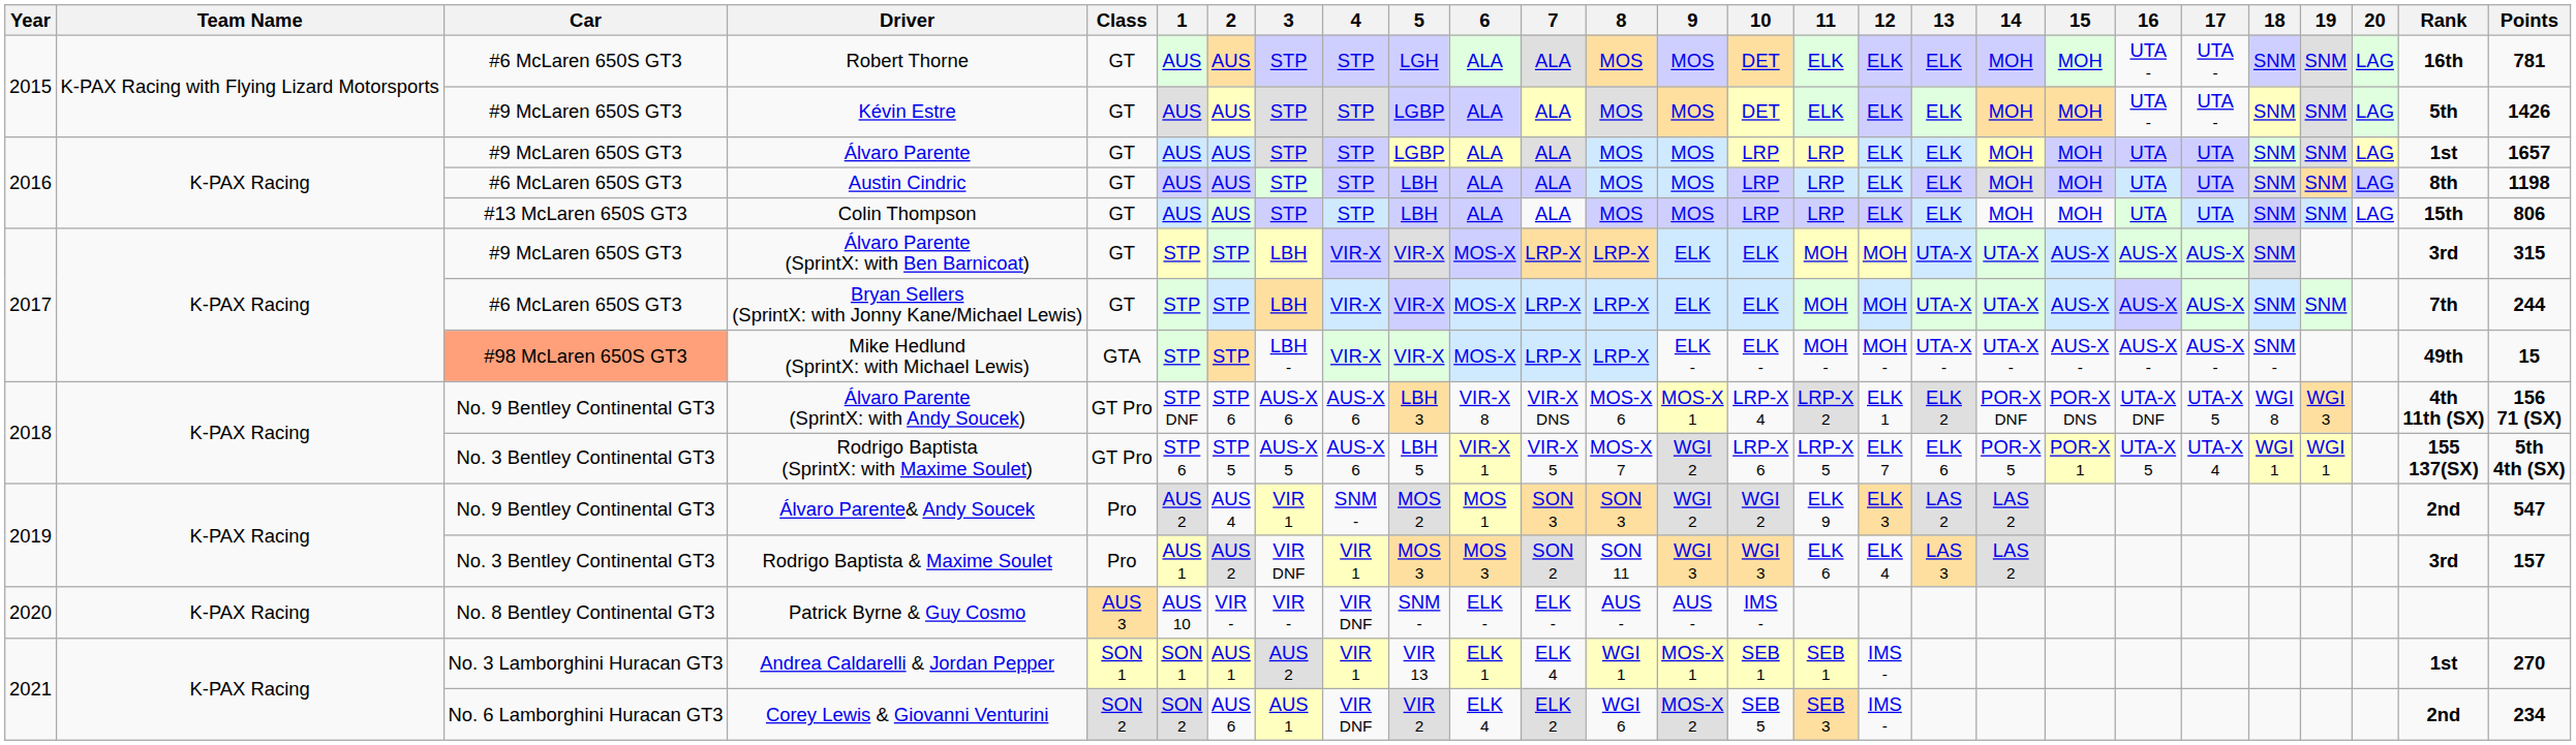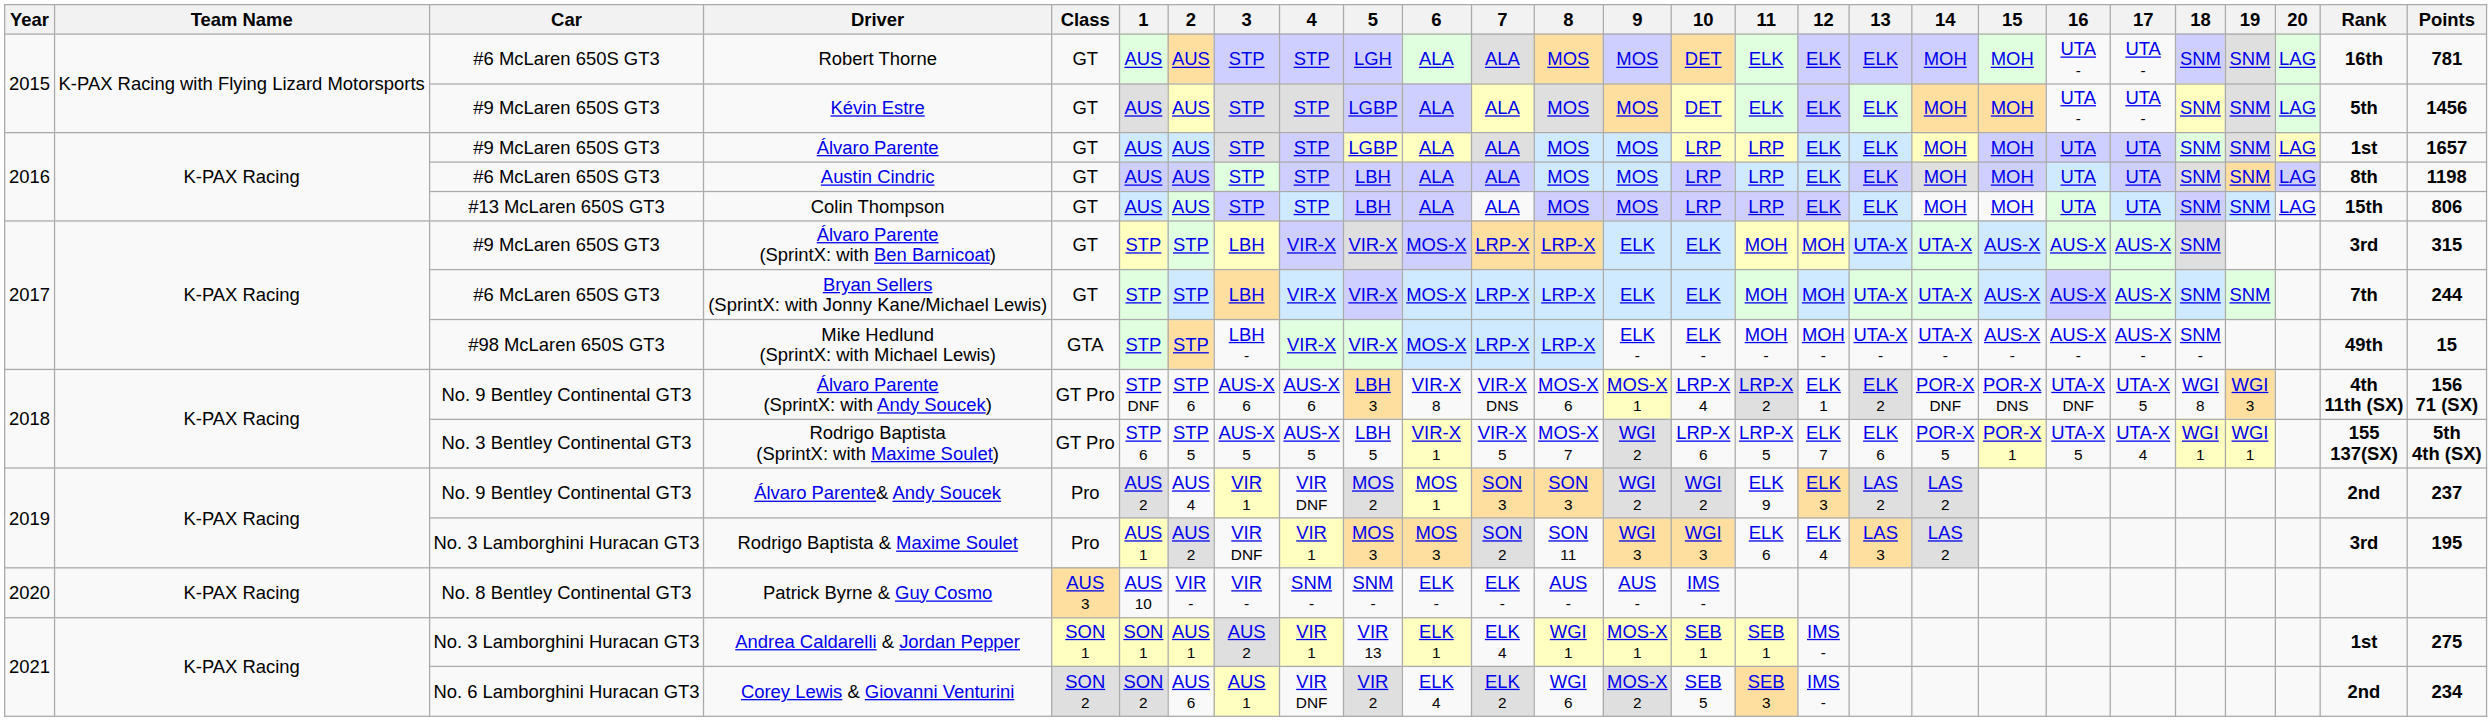Kévin Estre | Points: 1426 -> 1456
Mike Hedlund (SprintX: with Michael Lewis) | Car: lightsalmon background -> no background
Rodrigo Baptista (SprintX: with Maxime Soulet) | 4: AUS-X 6 -> AUS-X 5
Álvaro Parente& Andy Soucek | 4: SNM - -> VIR DNF
Álvaro Parente& Andy Soucek | Points: 547 -> 237
Rodrigo Baptista & Maxime Soulet | Car: No. 3 Bentley Continental GT3 -> No. 3 Lamborghini Huracan GT3
Rodrigo Baptista & Maxime Soulet | Points: 157 -> 195
Patrick Byrne & Guy Cosmo | 4: VIR DNF -> SNM -
Andrea Caldarelli & Jordan Pepper | Points: 270 -> 275
